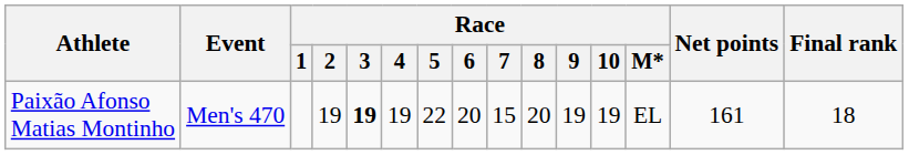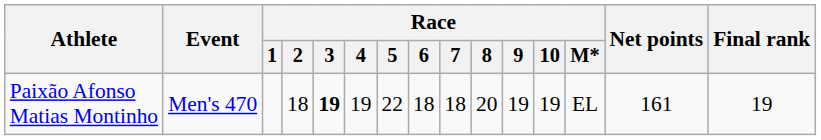Paixão Afonso Matias Montinho | Race / 2: 19 -> 18
Paixão Afonso Matias Montinho | Race / 6: 20 -> 18
Paixão Afonso Matias Montinho | Race / 7: 15 -> 18
Paixão Afonso Matias Montinho | Final rank: 18 -> 19
